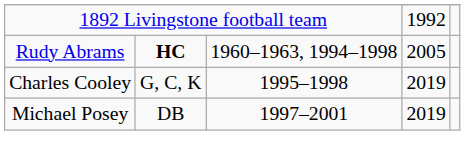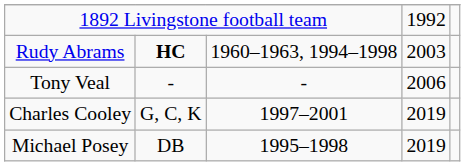Rudy Abrams | column 4: 2005 -> 2003
+ row: Tony Veal | - | - | 2006
Charles Cooley | column 3: 1995–1998 -> 1997–2001
Michael Posey | column 3: 1997–2001 -> 1995–1998
